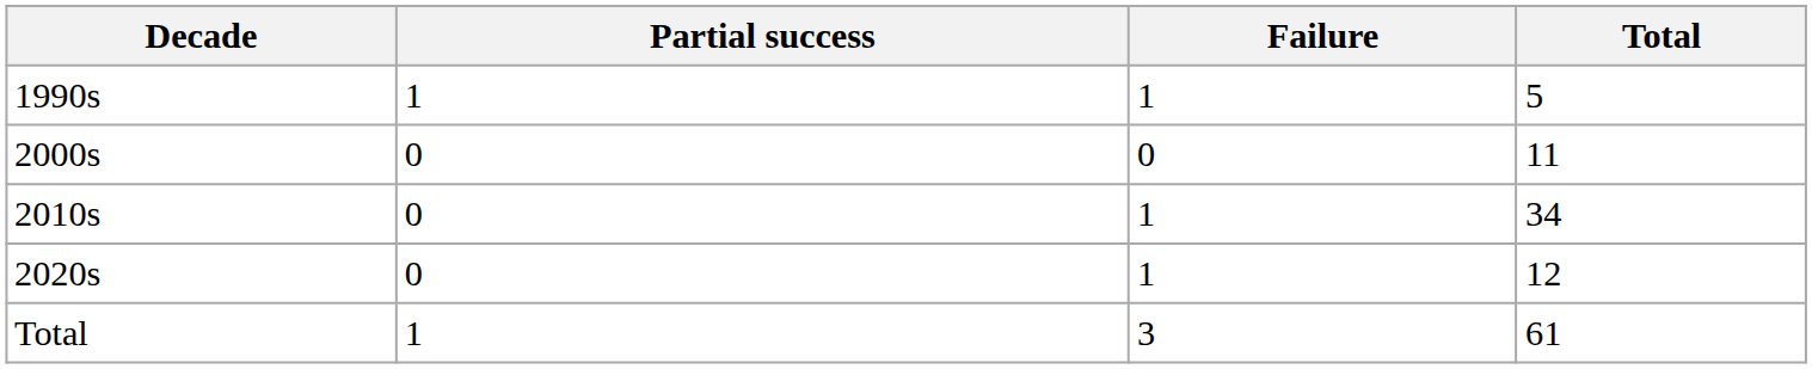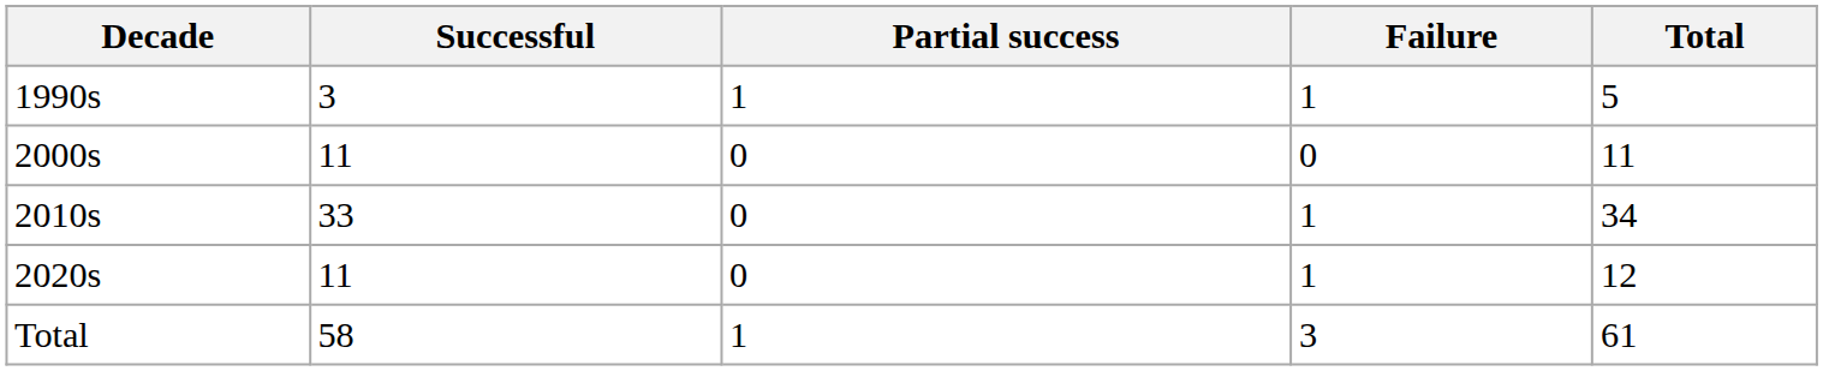+ column: Successful | 3 | 11 | 33 | 11 | 58
